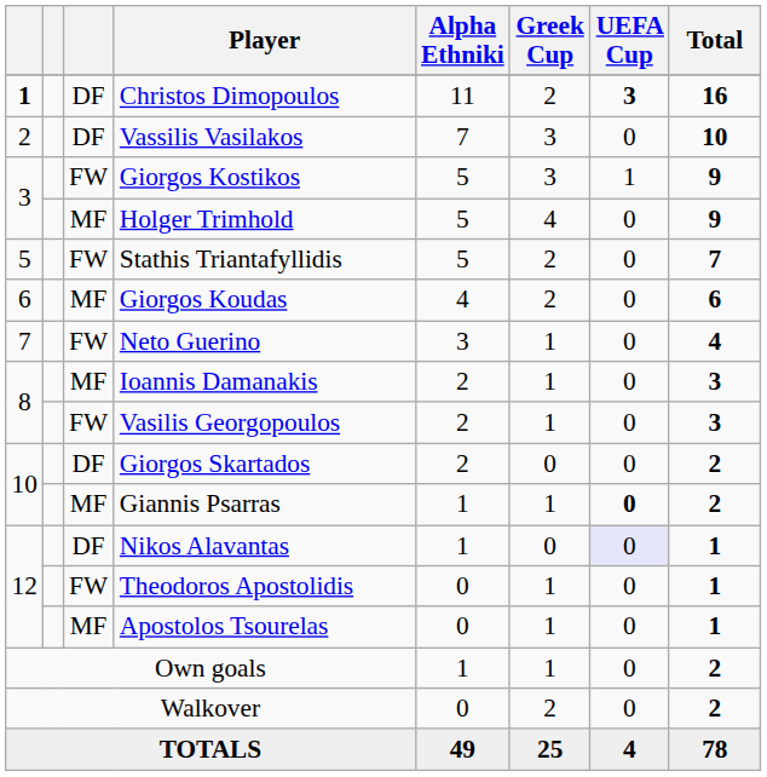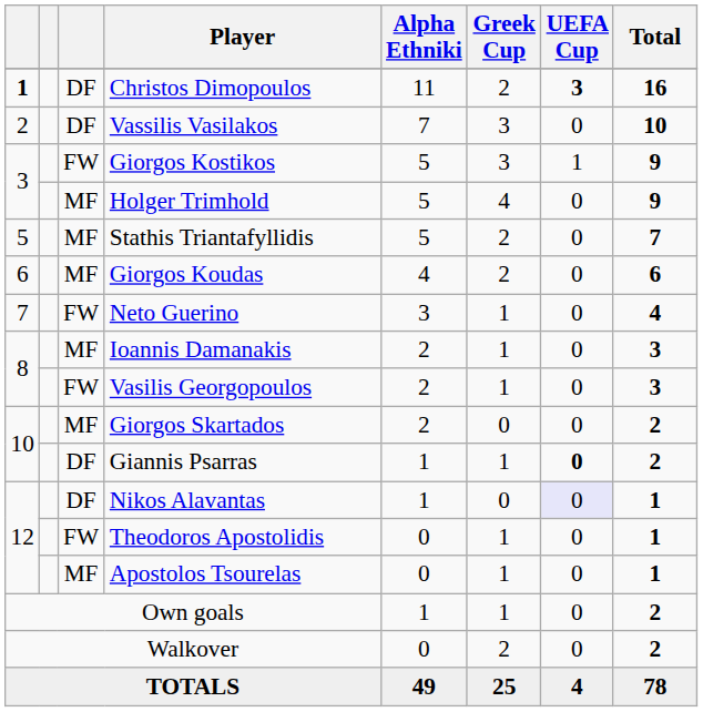Stathis Triantafyllidis | column 3: FW -> MF
Giorgos Skartados | column 3: DF -> MF
Giannis Psarras | column 3: MF -> DF
